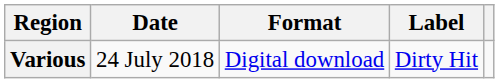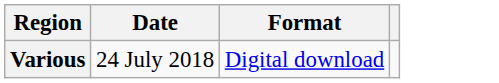- column: Label | Dirty Hit
